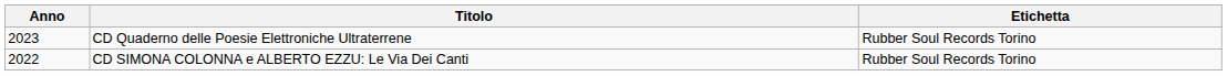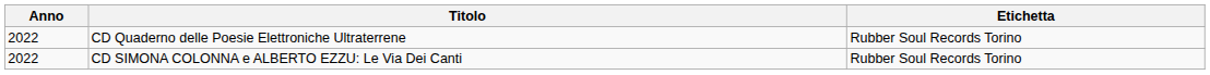CD Quaderno delle Poesie Elettroniche Ultraterrene | Anno: 2023 -> 2022
